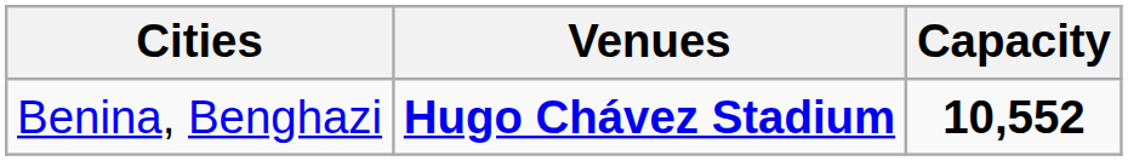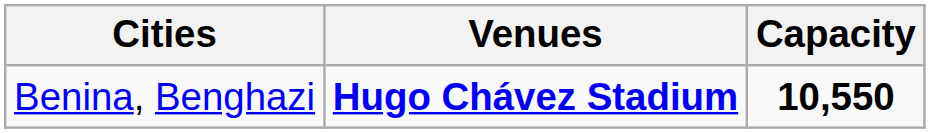Benina, Benghazi | Capacity: 10,552 -> 10,550
